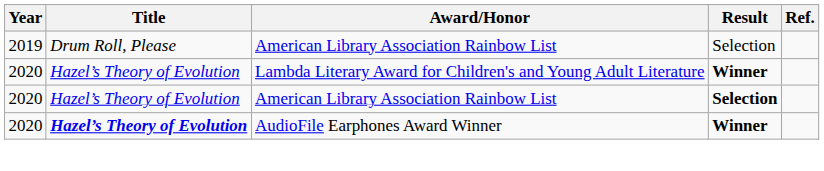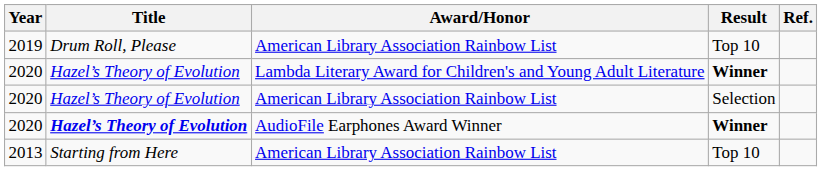2019 | Result: Selection -> Top 10
2020 / American Library Association Rainbow List | Result: bold -> normal
+ row: 2013 | Starting from Here | American Library Association Rainbow List | Top 10
